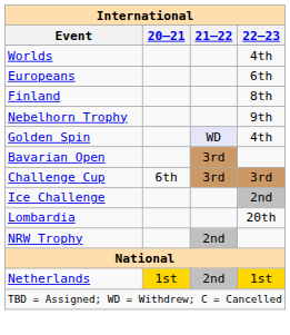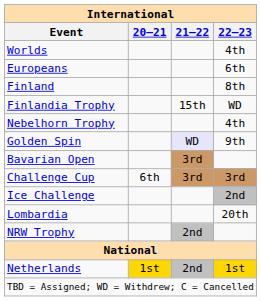+ row: Finlandia Trophy | 15th | WD
Nebelhorn Trophy | 22–23: 9th -> 4th
Golden Spin | 22–23: 4th -> 9th
